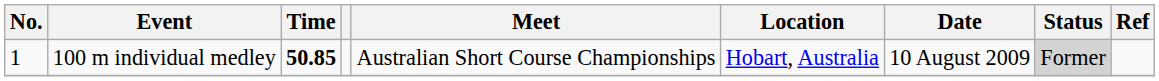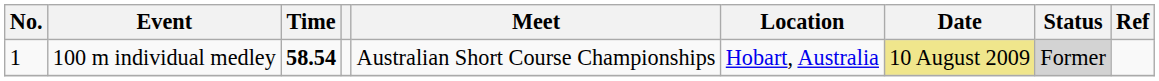100 m individual medley | Time: 50.85 -> 58.54
100 m individual medley | Date: no background -> khaki background
